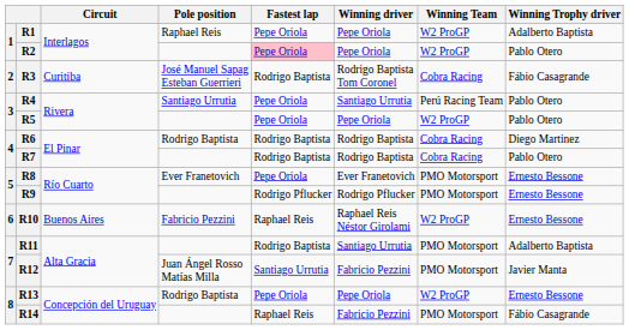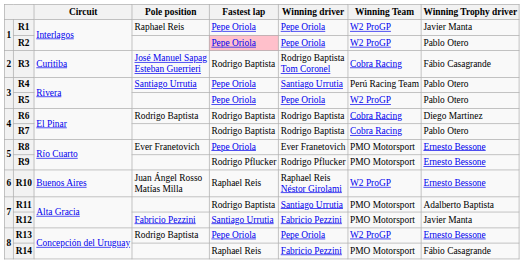R1 | Winning Trophy driver: Adalberto Baptista -> Javier Manta
R10 | Pole position: Fabricio Pezzini -> Juan Ángel Rosso Matías Milla
R12 | Pole position: Juan Ángel Rosso Matías Milla -> Fabricio Pezzini
